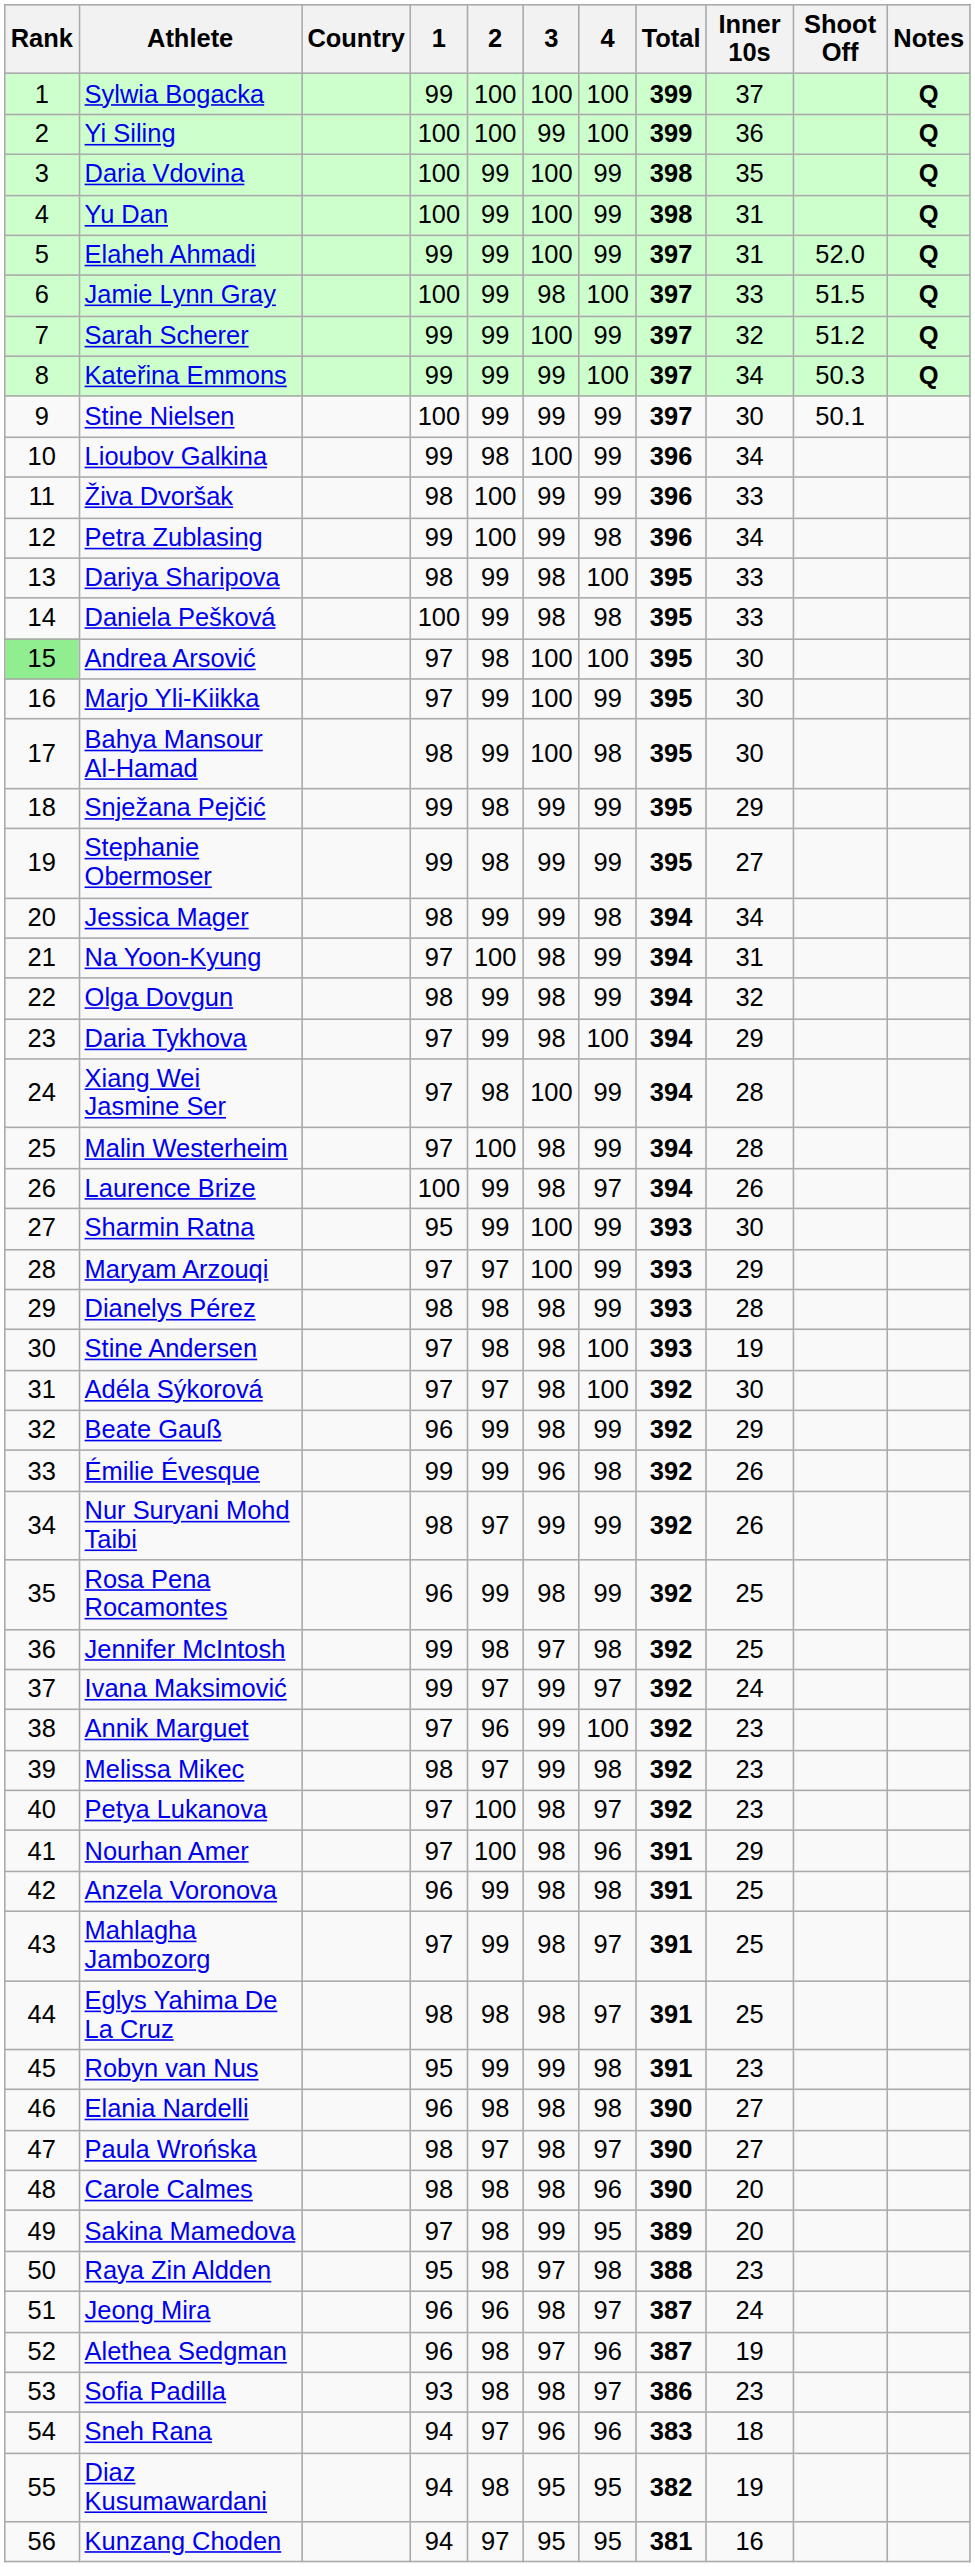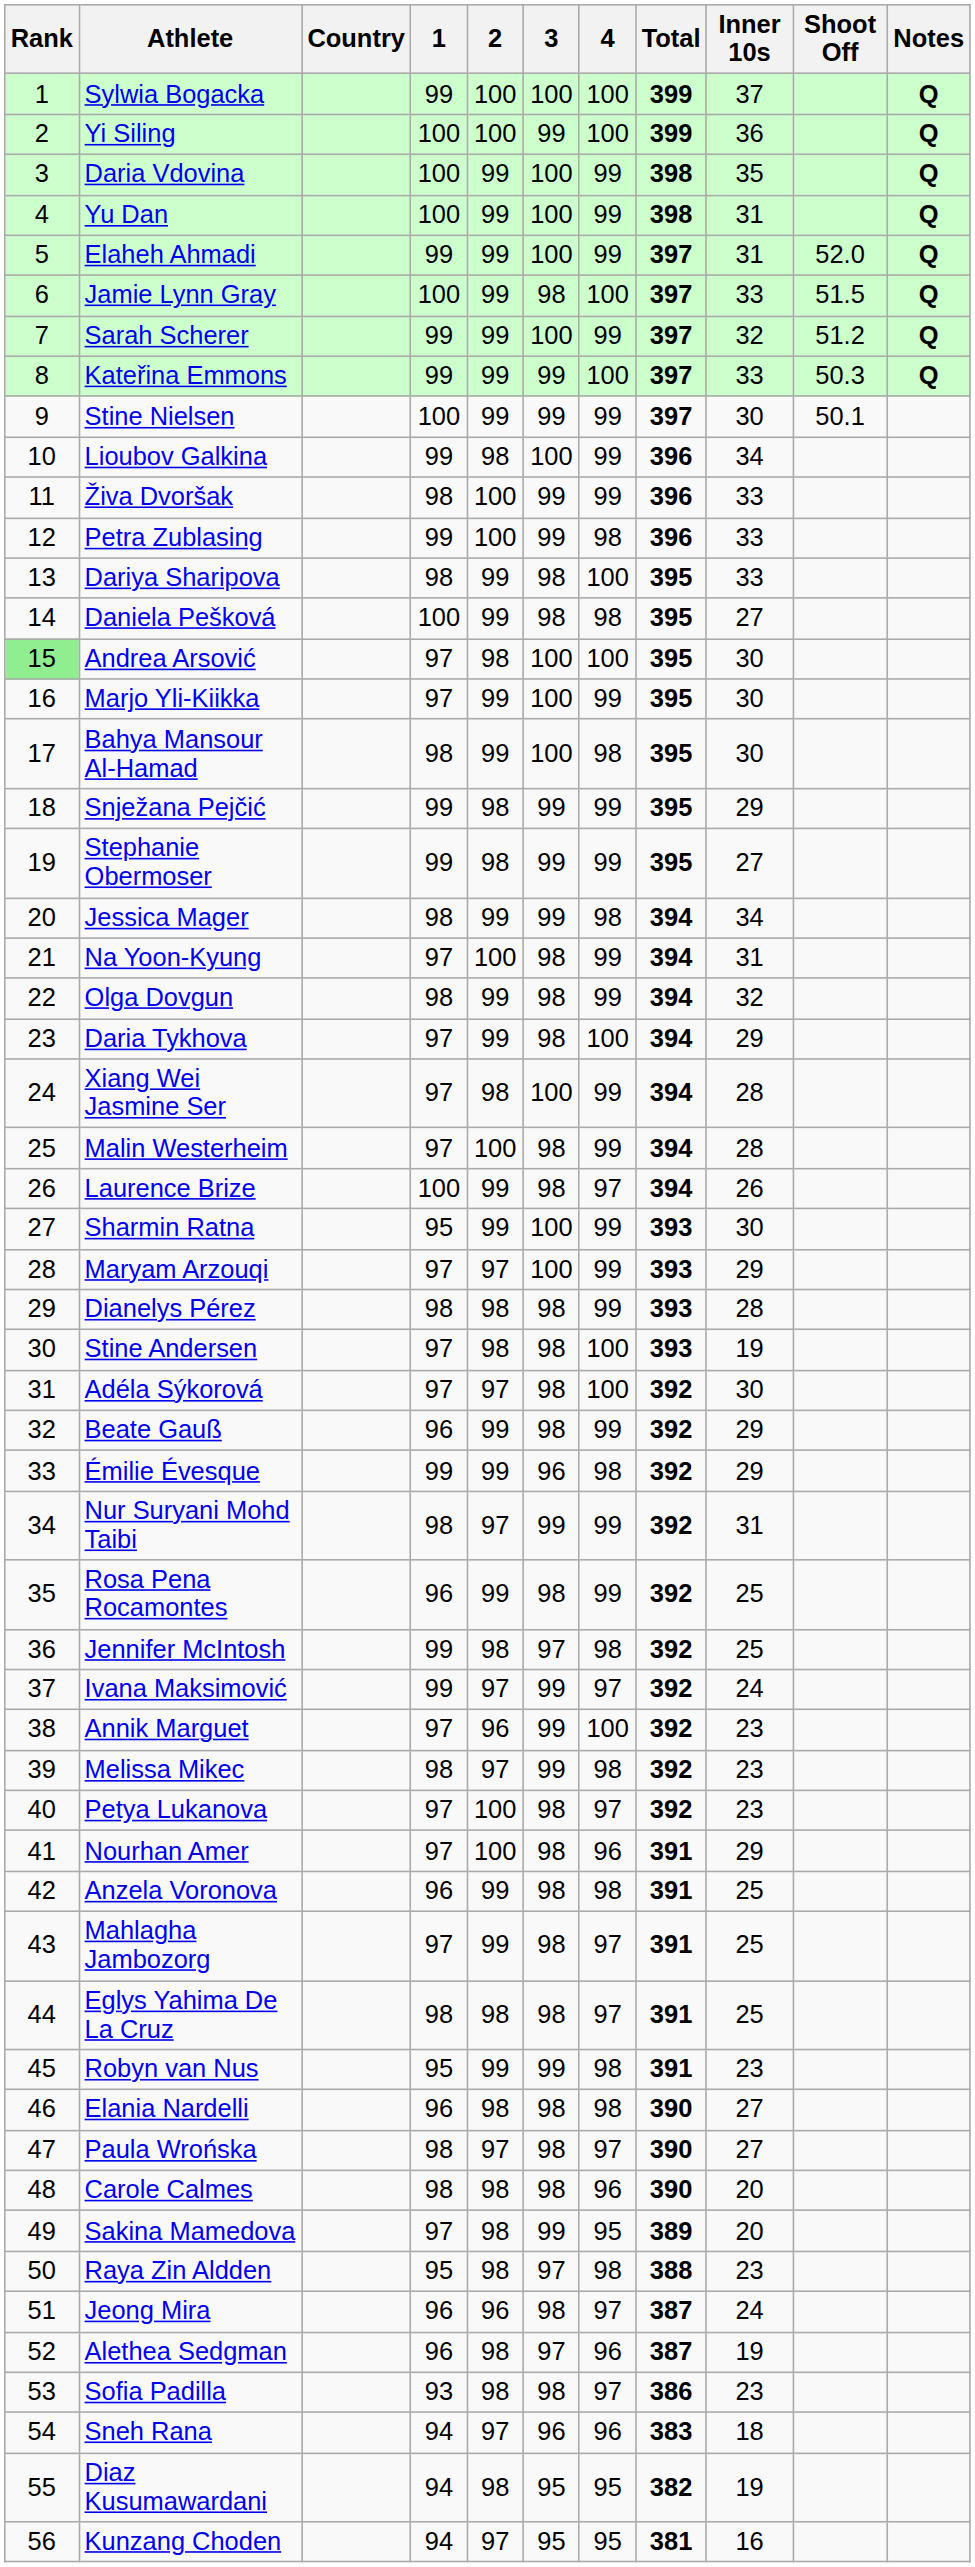Kateřina Emmons | Inner 10s: 34 -> 33
Petra Zublasing | Inner 10s: 34 -> 33
Daniela Pešková | Inner 10s: 33 -> 27
Émilie Évesque | Inner 10s: 26 -> 29
Nur Suryani Mohd Taibi | Inner 10s: 26 -> 31
